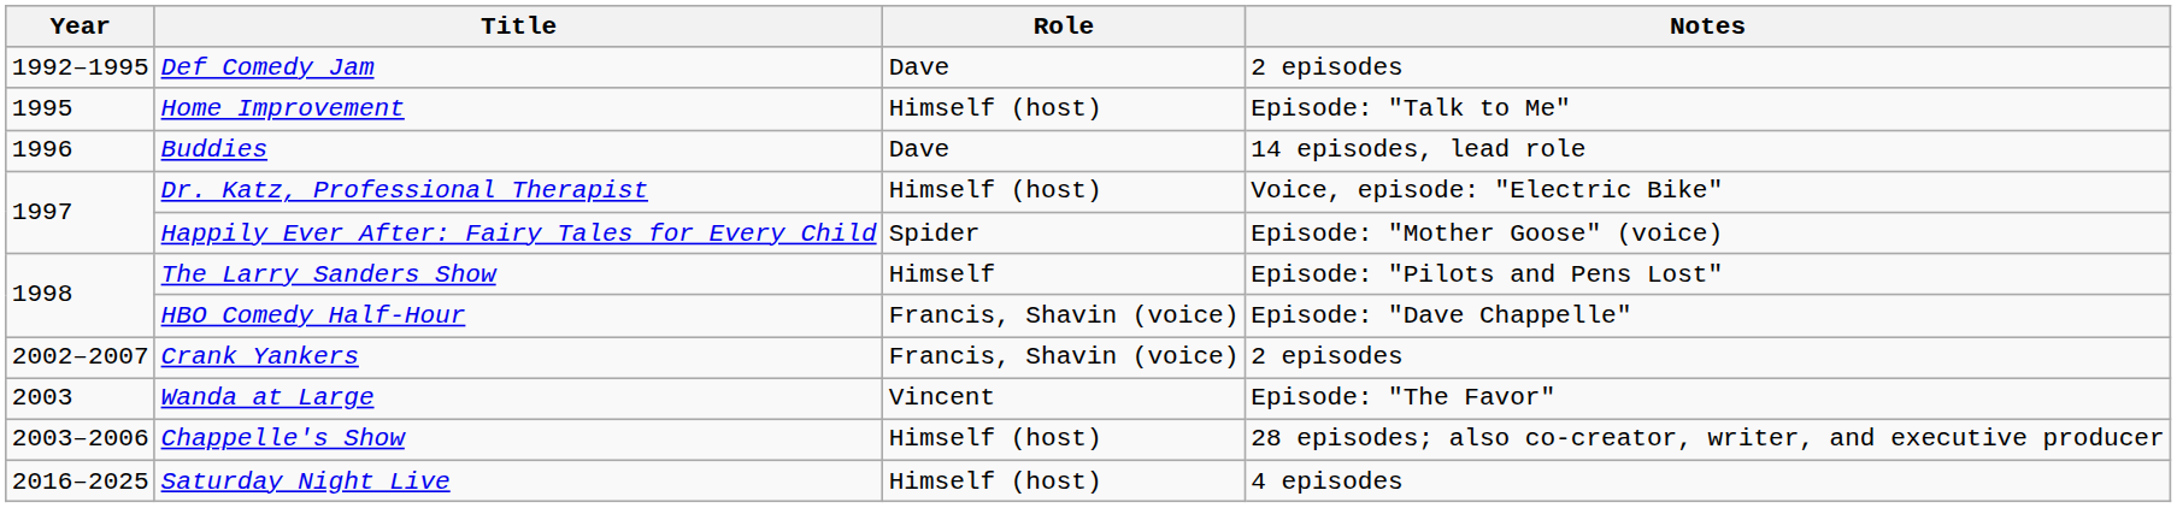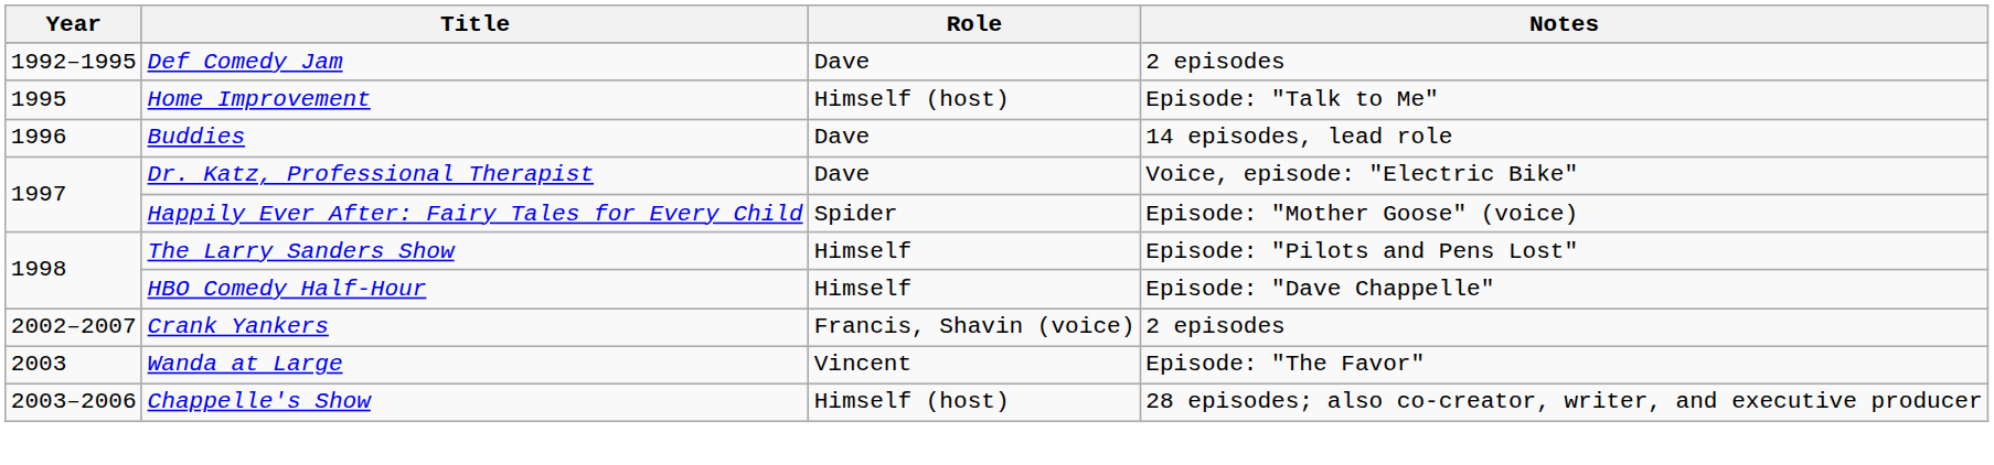Dr. Katz, Professional Therapist | Role: Himself (host) -> Dave
HBO Comedy Half-Hour | Role: Francis, Shavin (voice) -> Himself
- row: 2016–2025 | Saturday Night Live | Himself (host) | 4 episodes
